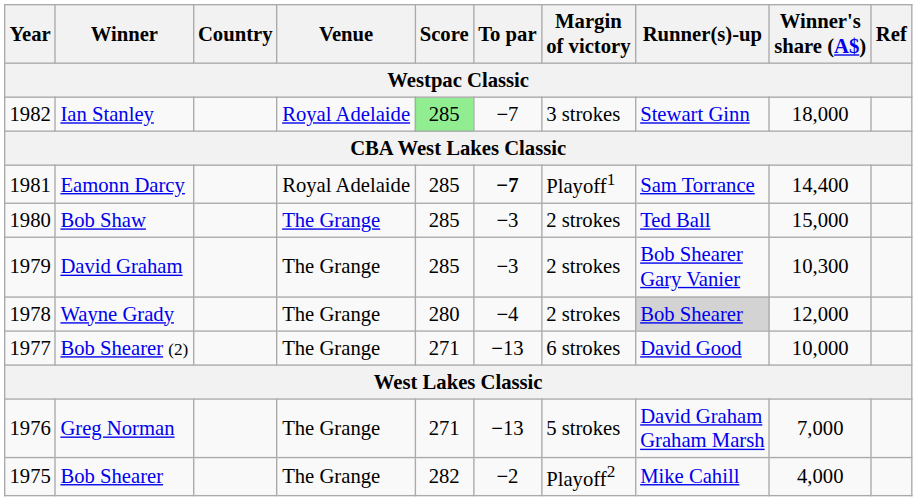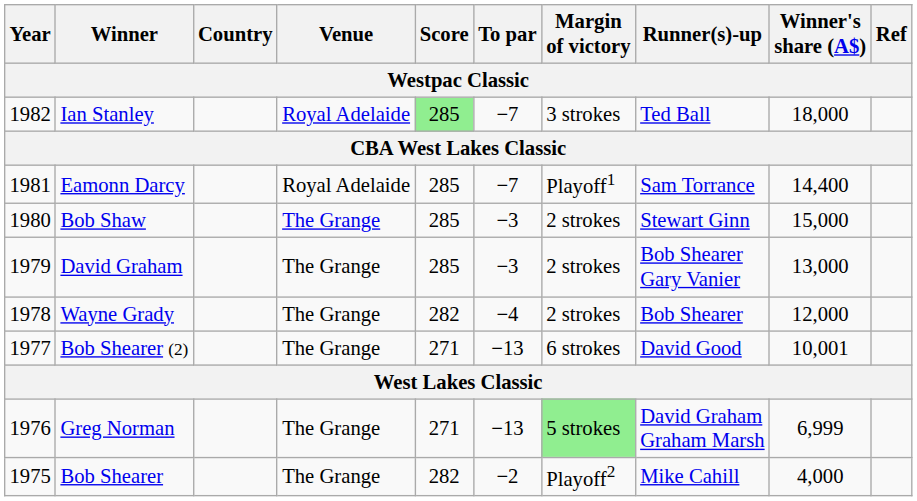Ian Stanley | Runner(s)-up: Stewart Ginn -> Ted Ball
Eamonn Darcy | To par: bold -> normal
Bob Shaw | Runner(s)-up: Ted Ball -> Stewart Ginn
David Graham | Winner's share (A$): 10,300 -> 13,000
Wayne Grady | Score: 280 -> 282
Wayne Grady | Runner(s)-up: lightgrey background -> no background
Bob Shearer (2) | Winner's share (A$): 10,000 -> 10,001
Greg Norman | Margin of victory: no background -> lightgreen background
Greg Norman | Winner's share (A$): 7,000 -> 6,999
